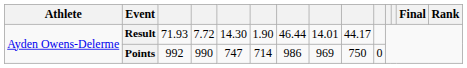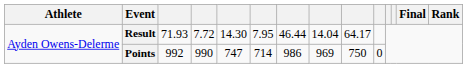Result | column 6: 1.90 -> 7.95
Result | column 8: 14.01 -> 14.04
Result | column 9: 44.17 -> 64.17
